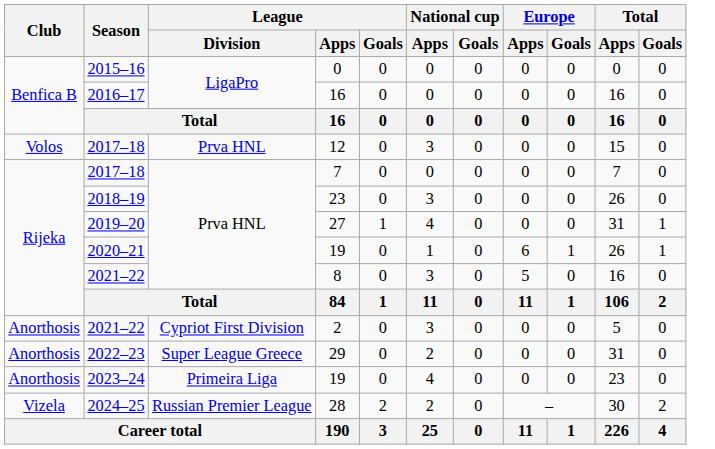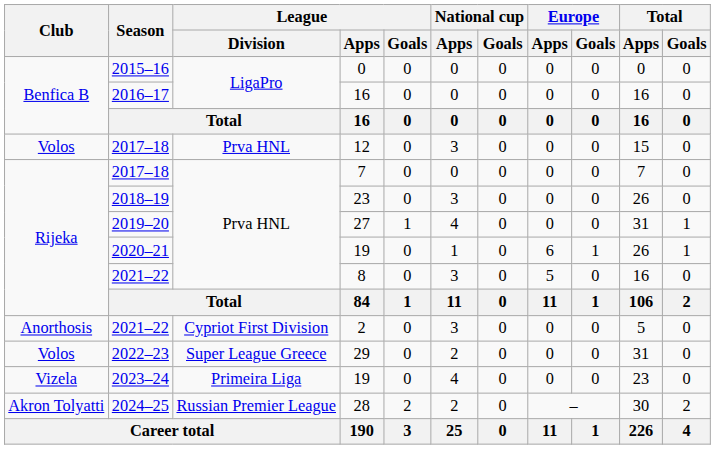29 | Club: Anorthosis -> Volos
2023–24 / 19 | Club: Anorthosis -> Vizela
28 | Club: Vizela -> Akron Tolyatti
